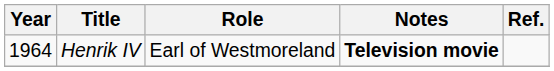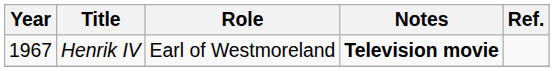Henrik IV | Year: 1964 -> 1967
